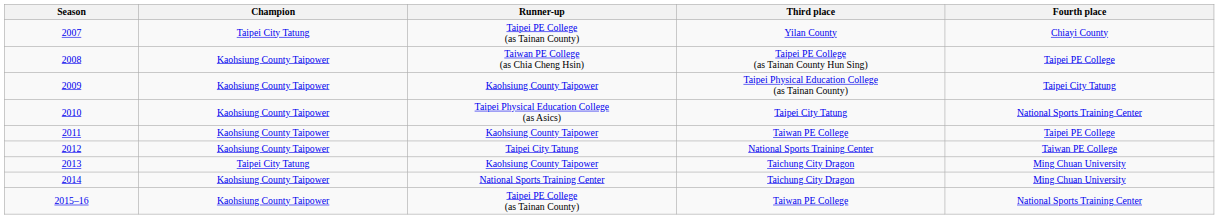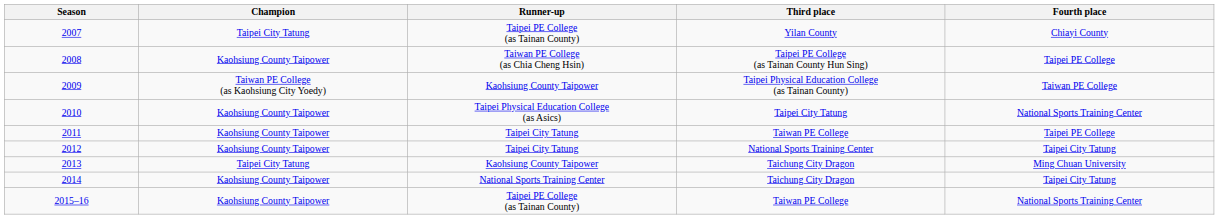2009 | Champion: Kaohsiung County Taipower -> Taiwan PE College (as Kaohsiung City Yoedy)
2009 | Fourth place: Taipei City Tatung -> Taiwan PE College
2011 | Runner-up: Kaohsiung County Taipower -> Taipei City Tatung
2012 | Fourth place: Taiwan PE College -> Taipei City Tatung
2014 | Fourth place: Ming Chuan University -> Taipei City Tatung
